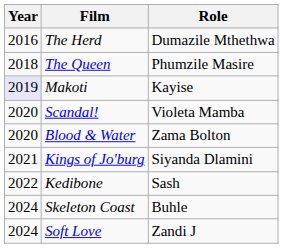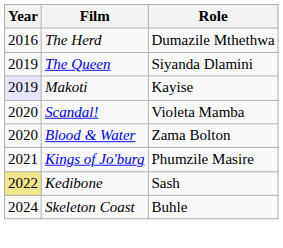The Queen | Year: 2018 -> 2019
The Queen | Role: Phumzile Masire -> Siyanda Dlamini
Kings of Jo'burg | Role: Siyanda Dlamini -> Phumzile Masire
Kedibone | Year: no background -> khaki background
- row: 2024 | Soft Love | Zandi J
